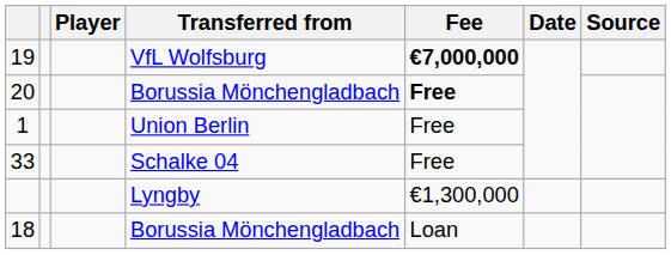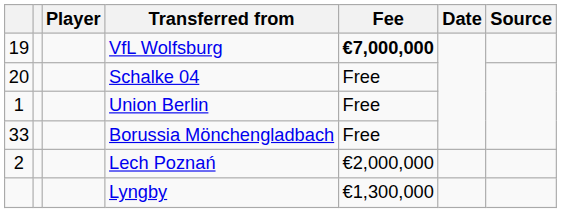20 | Transferred from: Borussia Mönchengladbach -> Schalke 04
20 | Fee: bold -> normal
33 | Transferred from: Schalke 04 -> Borussia Mönchengladbach
+ row: 2 | Lech Poznań | €2,000,000
- row: 18 | Borussia Mönchengladbach | Loan
